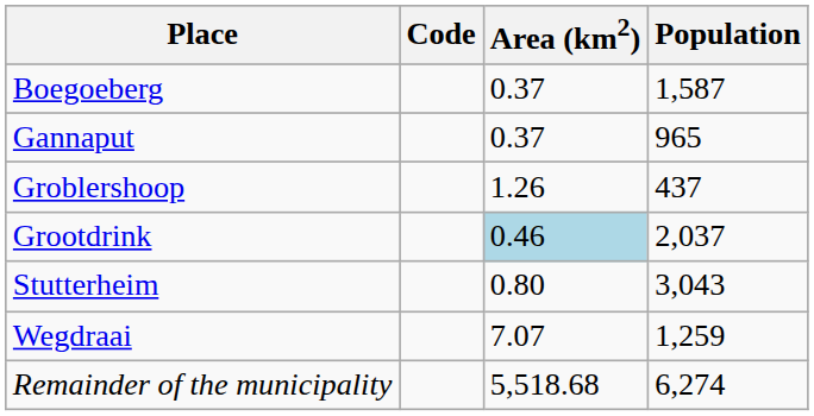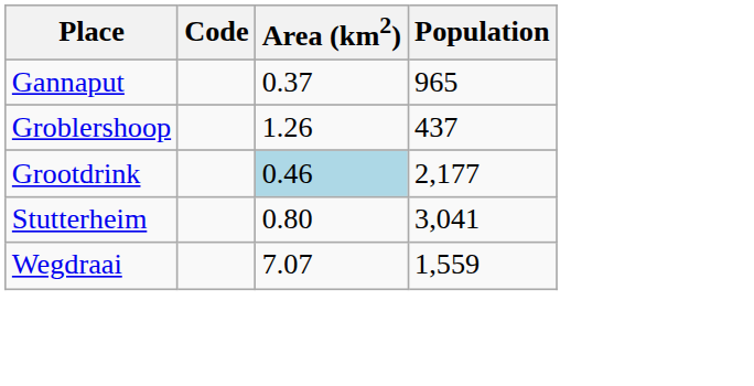- row: Boegoeberg | 0.37 | 1,587
Grootdrink | Population: 2,037 -> 2,177
Stutterheim | Population: 3,043 -> 3,041
Wegdraai | Population: 1,259 -> 1,559
- row: Remainder of the municipality | 5,518.68 | 6,274
